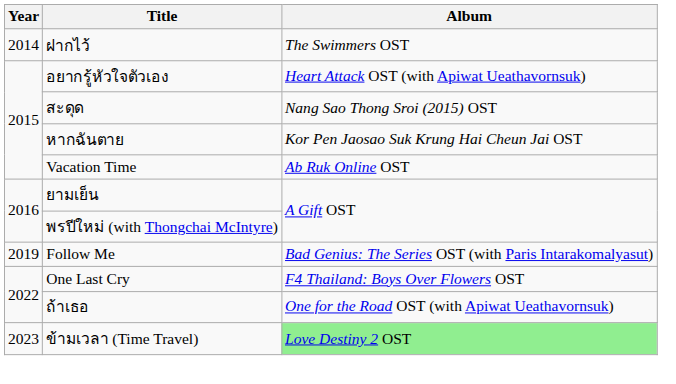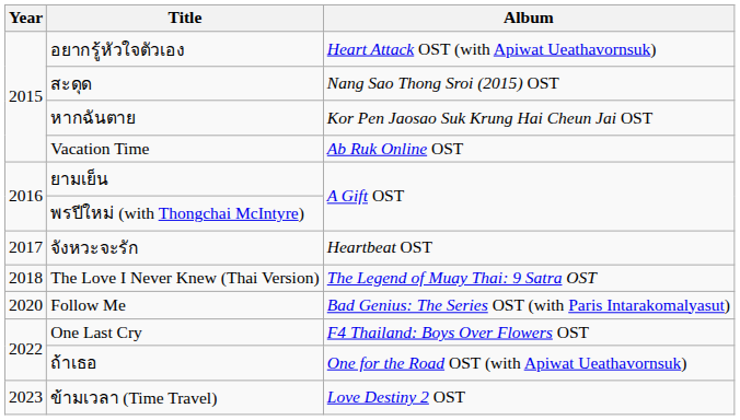- row: 2014 | ฝากไว้ | The Swimmers OST
+ row: 2017 | จังหวะจะรัก | Heartbeat OST
+ row: 2018 | The Love I Never Knew (Thai Version) | The Legend of Muay Thai: 9 Satra OST
Follow Me | Year: 2019 -> 2020
ข้ามเวลา (Time Travel) | Album: lightgreen background -> no background
